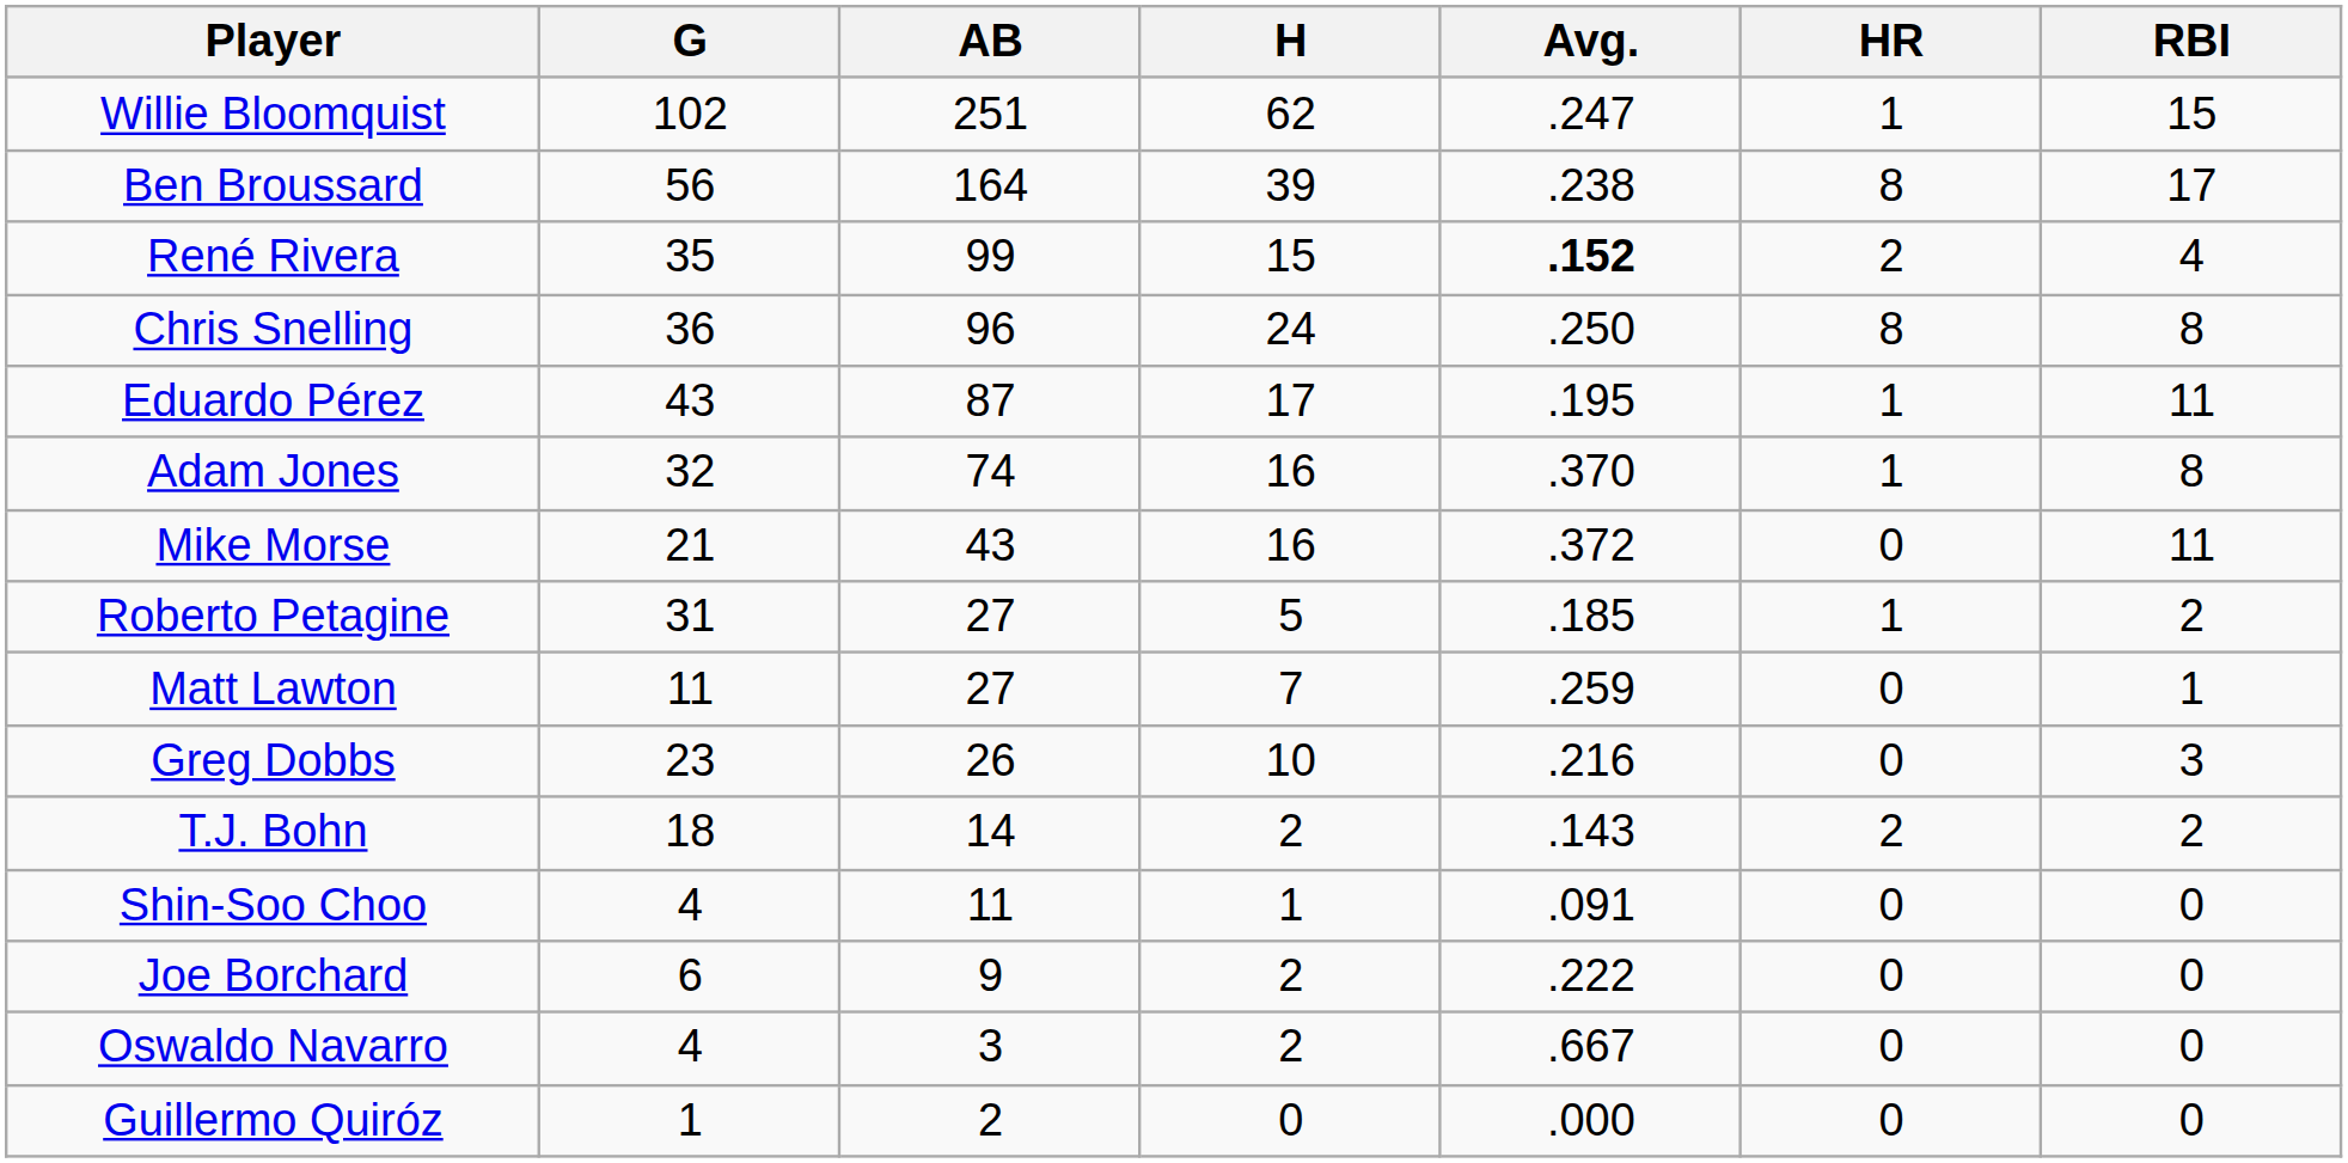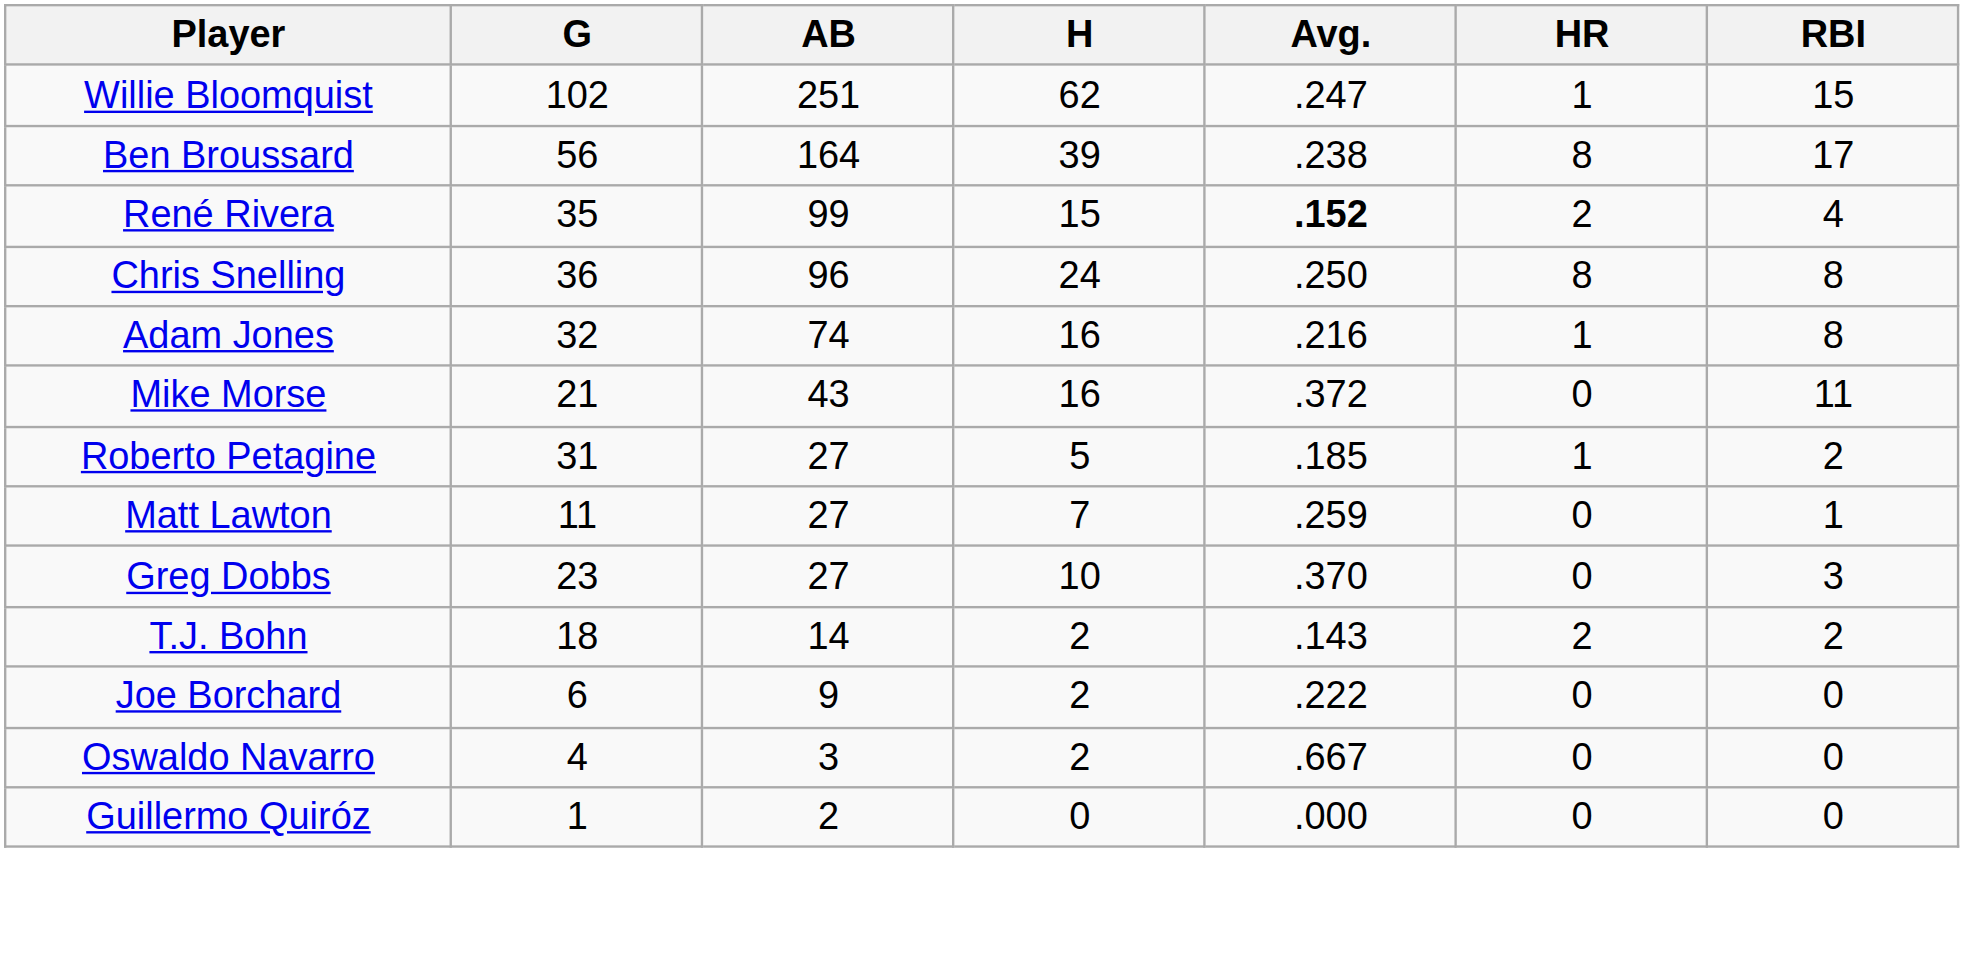- row: Eduardo Pérez | 43 | 87 | 17 | .195 | 1 | 11
Adam Jones | Avg.: .370 -> .216
Greg Dobbs | AB: 26 -> 27
Greg Dobbs | Avg.: .216 -> .370
- row: Shin-Soo Choo | 4 | 11 | 1 | .091 | 0 | 0
